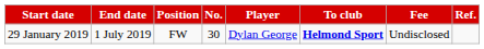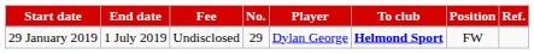columns swapped: Position <-> Fee
29 January 2019 | No.: 30 -> 29
